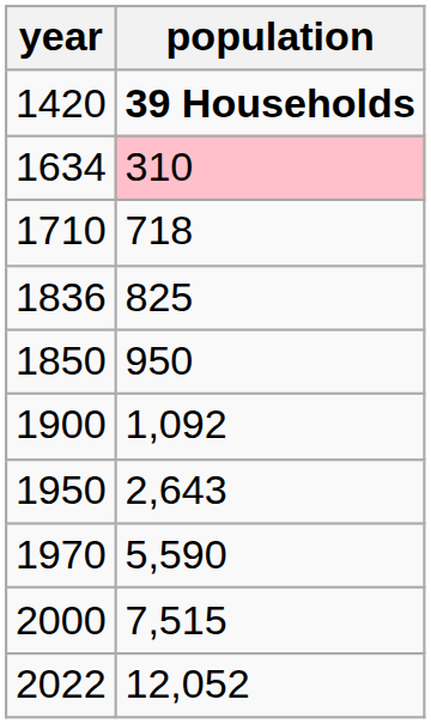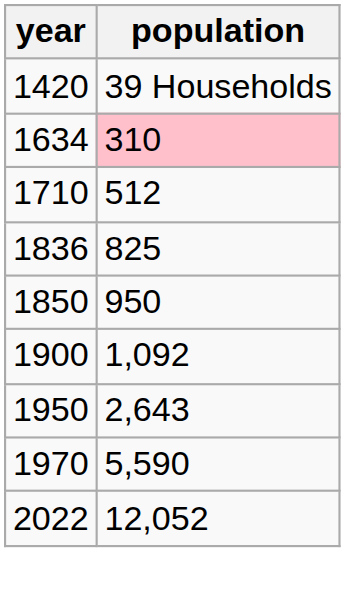1420 | population: bold -> normal
1710 | population: 718 -> 512
- row: 2000 | 7,515
